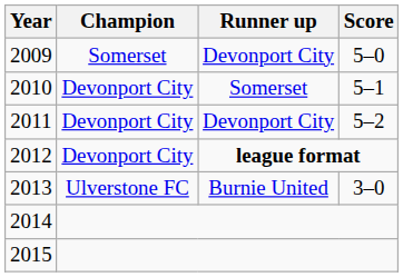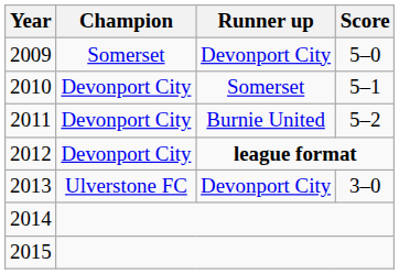2011 | Runner up: Devonport City -> Burnie United
2013 | Runner up: Burnie United -> Devonport City
